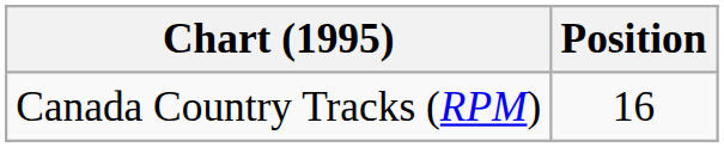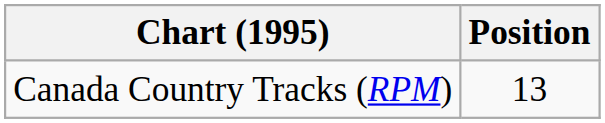Canada Country Tracks (RPM) | Position: 16 -> 13
